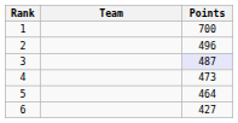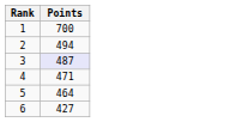- column: Team
2 | Points: 496 -> 494
4 | Points: 473 -> 471
